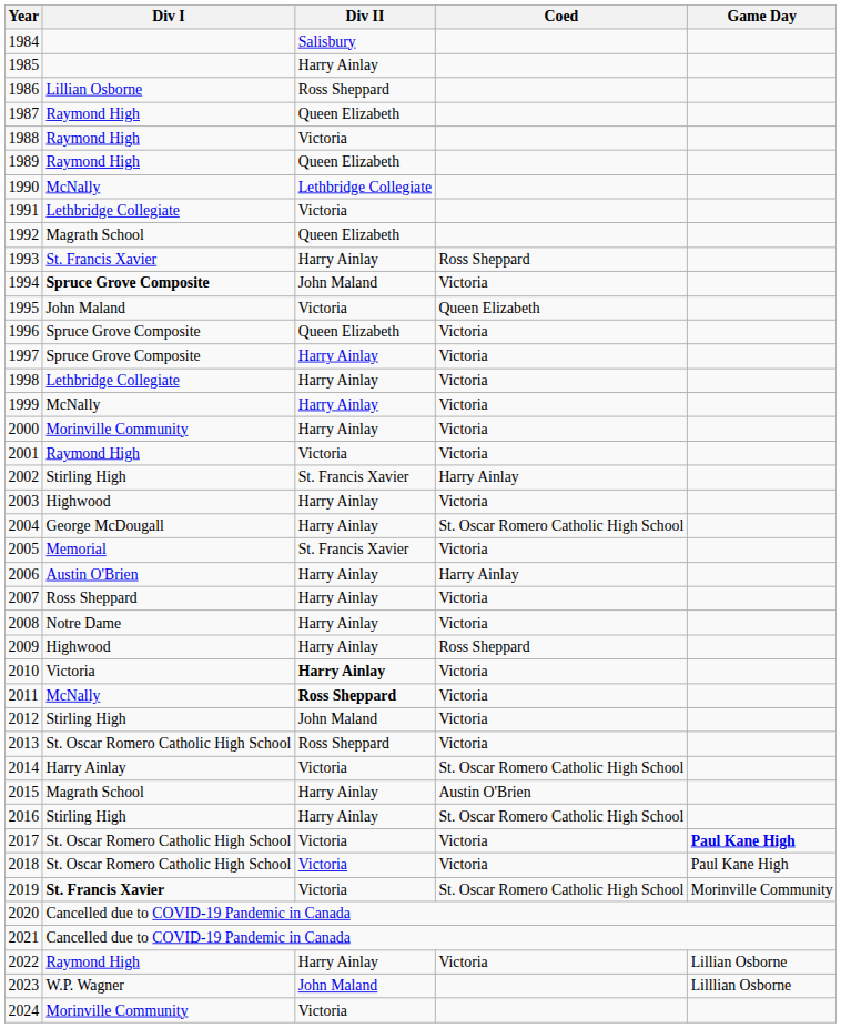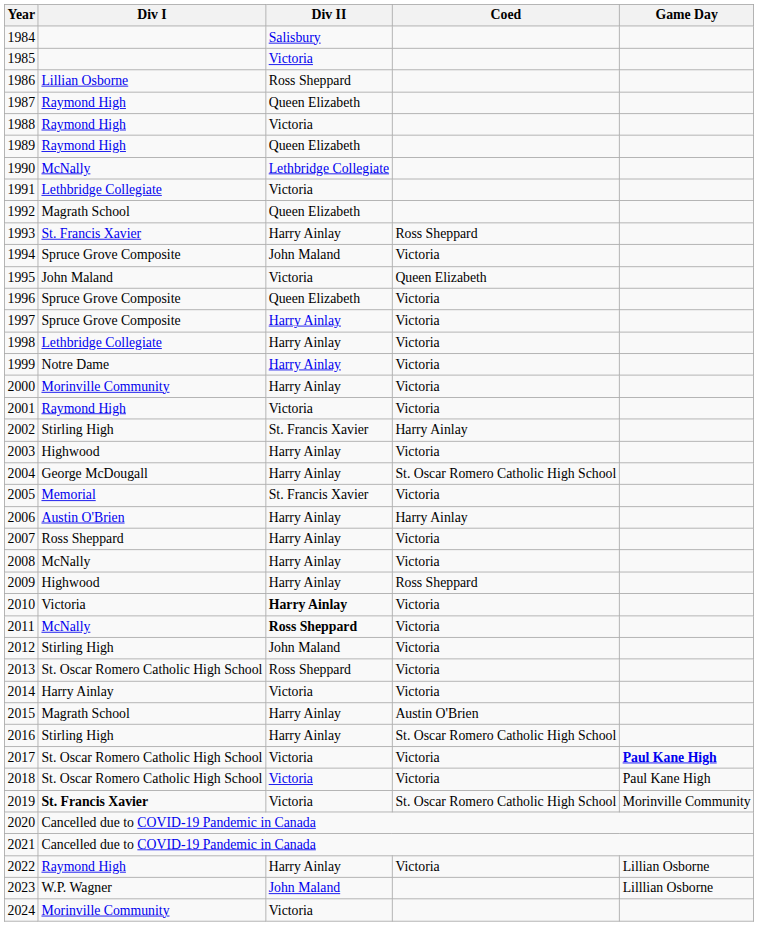1985 | Div II: Harry Ainlay -> Victoria
1994 | Div I: bold -> normal
1999 | Div I: McNally -> Notre Dame
2008 | Div I: Notre Dame -> McNally
2014 | Coed: St. Oscar Romero Catholic High School -> Victoria
